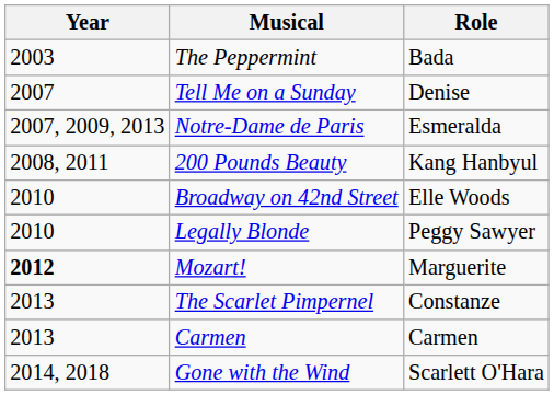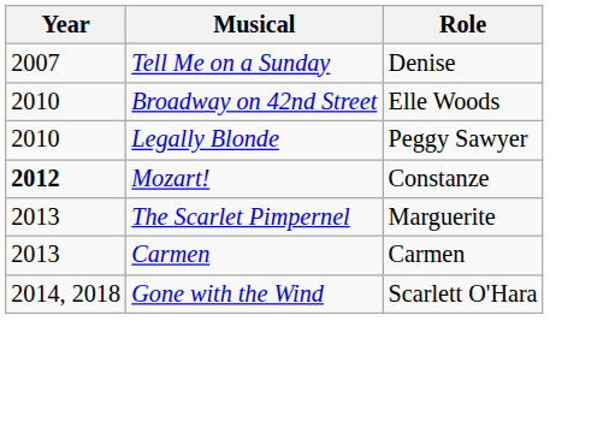- row: 2003 | The Peppermint | Bada
- row: 2007, 2009, 2013 | Notre-Dame de Paris | Esmeralda
- row: 2008, 2011 | 200 Pounds Beauty | Kang Hanbyul
Mozart! | Role: Marguerite -> Constanze
The Scarlet Pimpernel | Role: Constanze -> Marguerite
